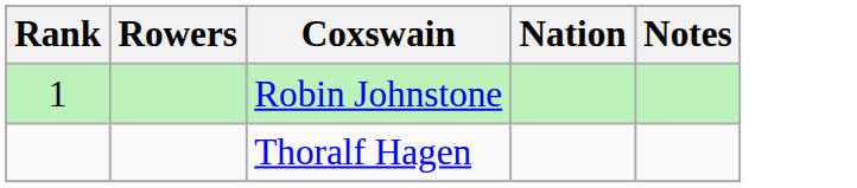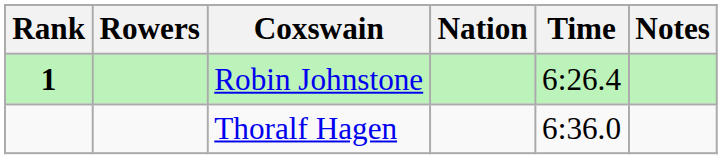+ column: Time | 6:26.4 | 6:36.0
Robin Johnstone | Rank: normal -> bold
